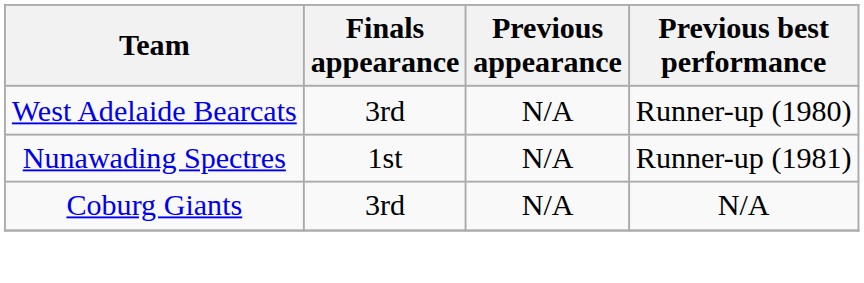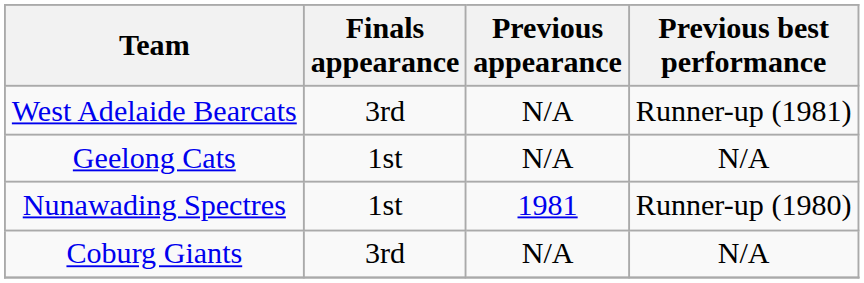West Adelaide Bearcats | Previous best performance: Runner-up (1980) -> Runner-up (1981)
+ row: Geelong Cats | 1st | N/A | N/A
Nunawading Spectres | Previous appearance: N/A -> 1981
Nunawading Spectres | Previous best performance: Runner-up (1981) -> Runner-up (1980)
